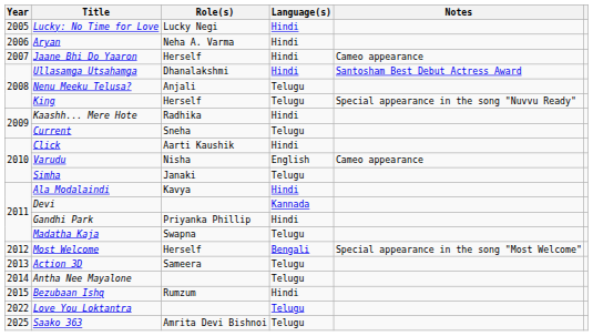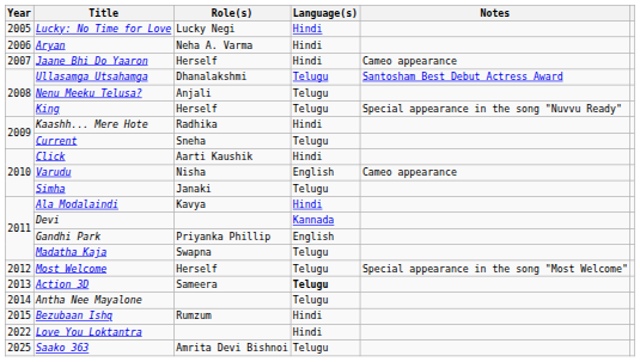Ullasamga Utsahamga | Language(s): Hindi -> Telugu
Gandhi Park | Language(s): Hindi -> English
Most Welcome | Language(s): Bengali -> Telugu
Action 3D | Language(s): normal -> bold
Love You Loktantra | Language(s): Telugu -> Hindi
